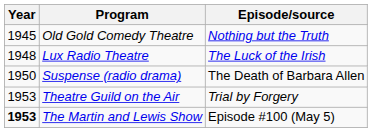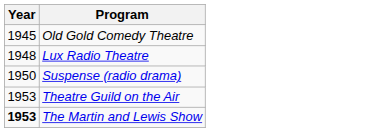- column: Episode/source | Nothing but the Truth | The Luck of the Irish | The Death of Barbara Allen | Trial by Forgery | Episode #100 (May 5)
